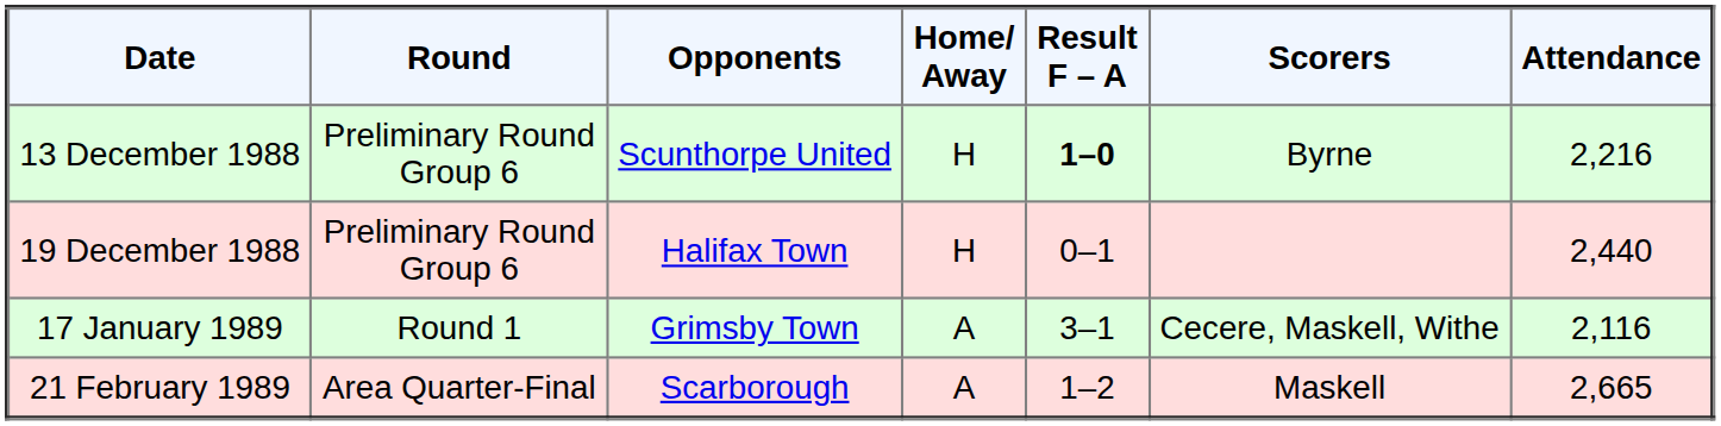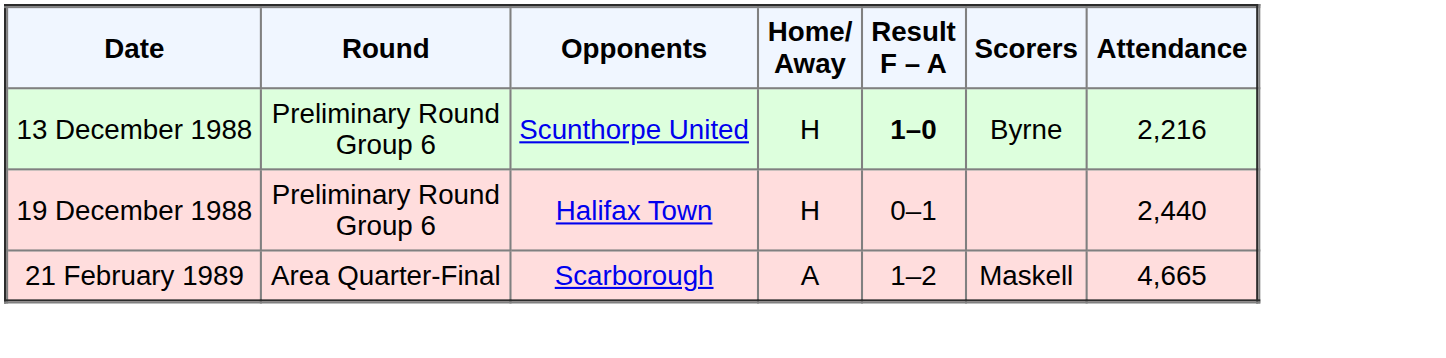- row: 17 January 1989 | Round 1 | Grimsby Town | A | 3–1 | Cecere, Maskell, Withe | 2,116
21 February 1989 | Attendance: 2,665 -> 4,665
